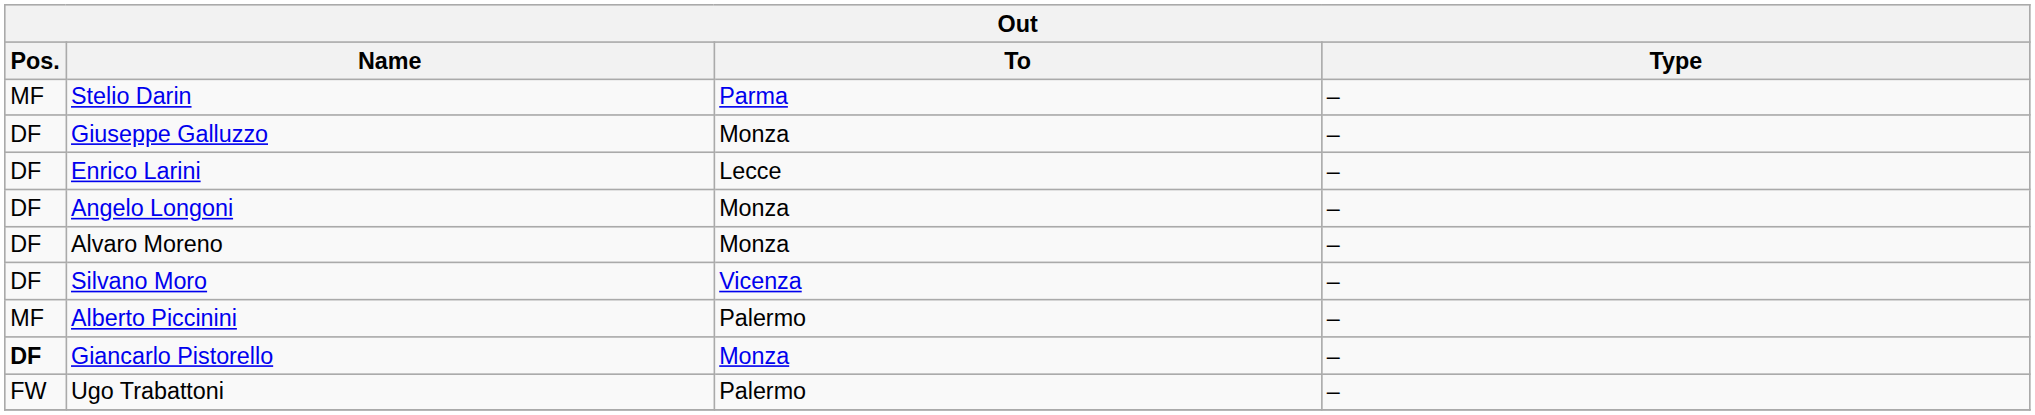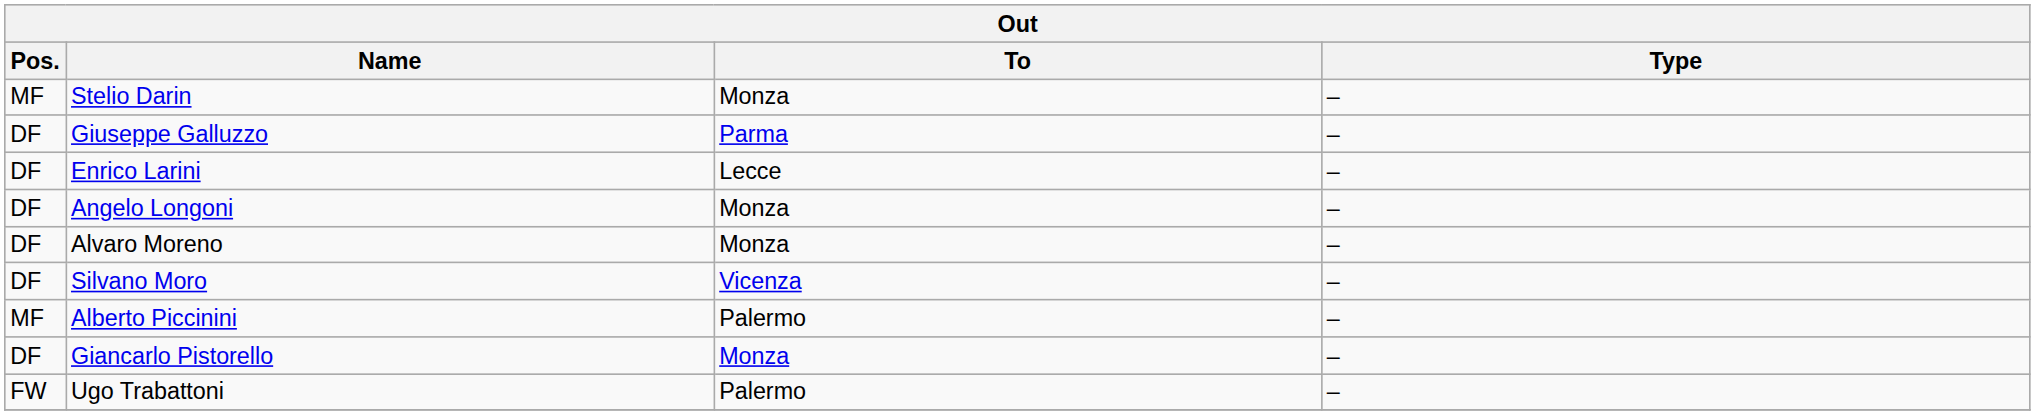Stelio Darin | To: Parma -> Monza
Giuseppe Galluzzo | To: Monza -> Parma
Giancarlo Pistorello | Pos.: bold -> normal
